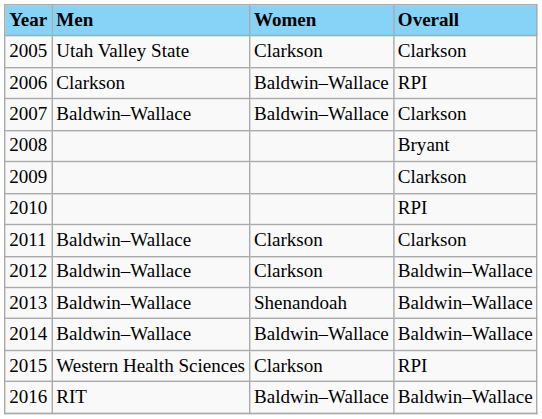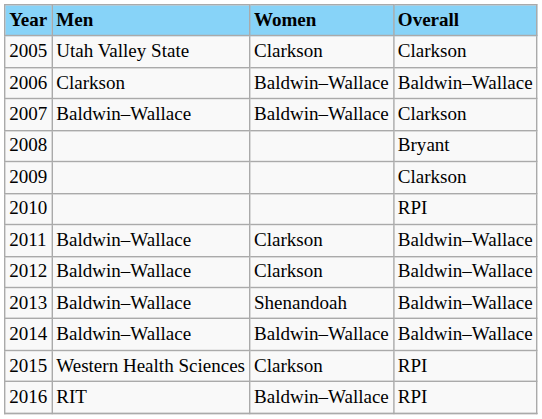2006 | Overall: RPI -> Baldwin–Wallace
2011 | Overall: Clarkson -> Baldwin–Wallace
2016 | Overall: Baldwin–Wallace -> RPI
